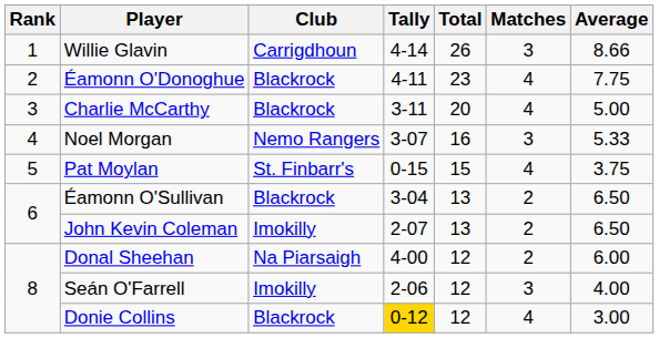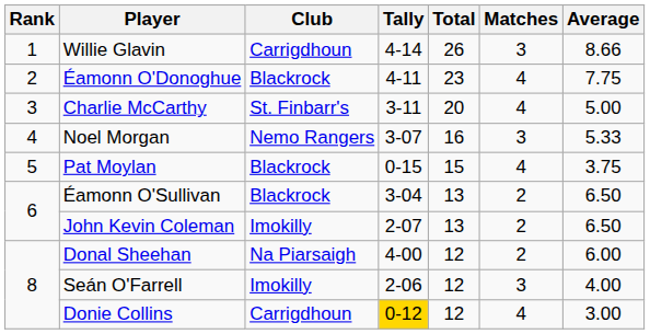Charlie McCarthy | Club: Blackrock -> St. Finbarr's
Pat Moylan | Club: St. Finbarr's -> Blackrock
Donie Collins | Club: Blackrock -> Carrigdhoun
